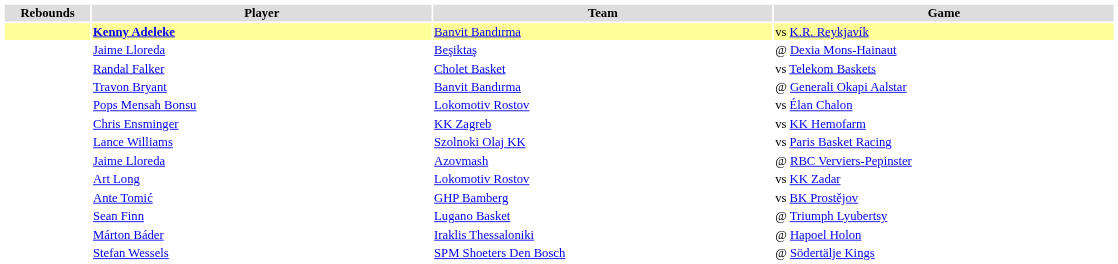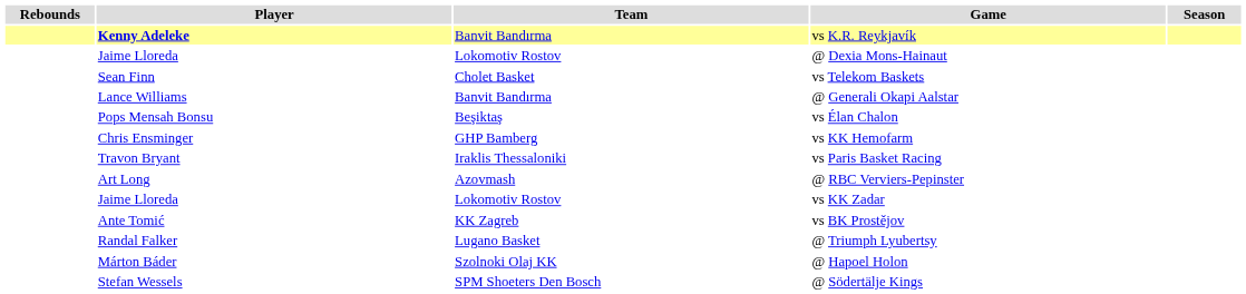+ column: Season
@ Dexia Mons-Hainaut | Team: Beşiktaş -> Lokomotiv Rostov
vs Telekom Baskets | Player: Randal Falker -> Sean Finn
@ Generali Okapi Aalstar | Player: Travon Bryant -> Lance Williams
vs Élan Chalon | Team: Lokomotiv Rostov -> Beşiktaş
vs KK Hemofarm | Team: KK Zagreb -> GHP Bamberg
vs Paris Basket Racing | Player: Lance Williams -> Travon Bryant
vs Paris Basket Racing | Team: Szolnoki Olaj KK -> Iraklis Thessaloniki
@ RBC Verviers-Pepinster | Player: Jaime Lloreda -> Art Long
vs KK Zadar | Player: Art Long -> Jaime Lloreda
vs BK Prostějov | Team: GHP Bamberg -> KK Zagreb
@ Triumph Lyubertsy | Player: Sean Finn -> Randal Falker
@ Hapoel Holon | Team: Iraklis Thessaloniki -> Szolnoki Olaj KK
